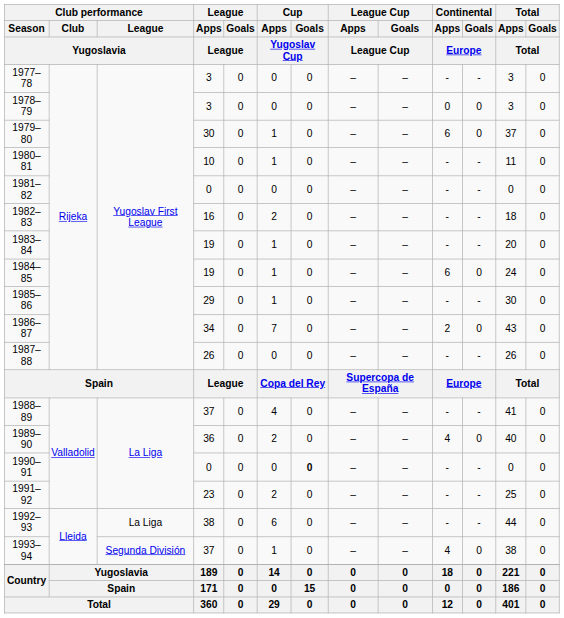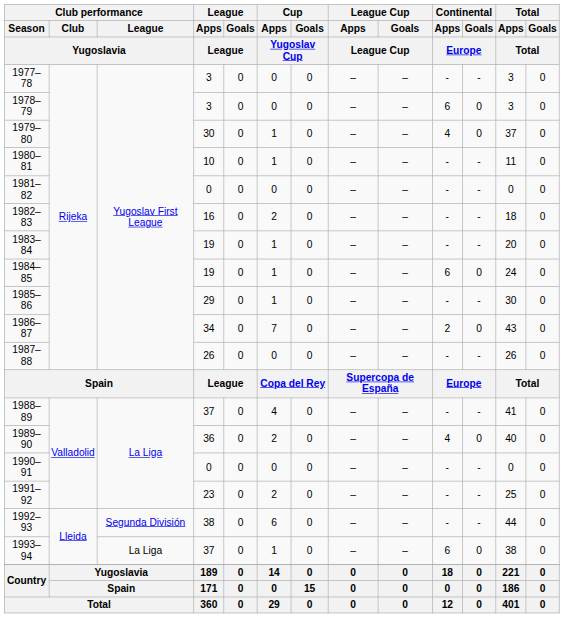1978–79 | Continental / Apps / Europe: 0 -> 6
1979–80 | Continental / Apps / Europe: 6 -> 4
1990–91 | Cup / Goals / Yugoslav Cup: bold -> normal
1992–93 | Club performance / League / Yugoslavia: La Liga -> Segunda División
1993–94 | Club performance / League / Yugoslavia: Segunda División -> La Liga
1993–94 | Continental / Apps / Europe: 4 -> 6
